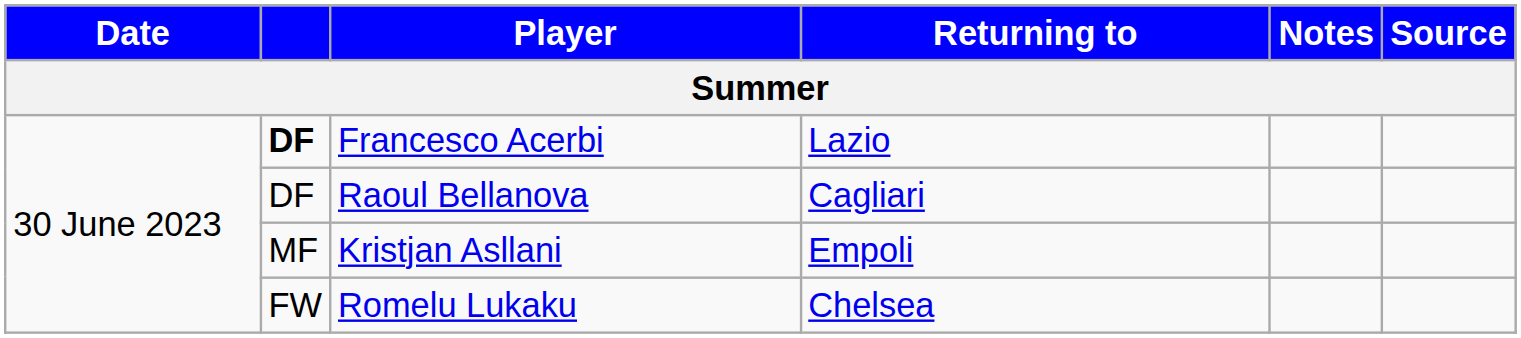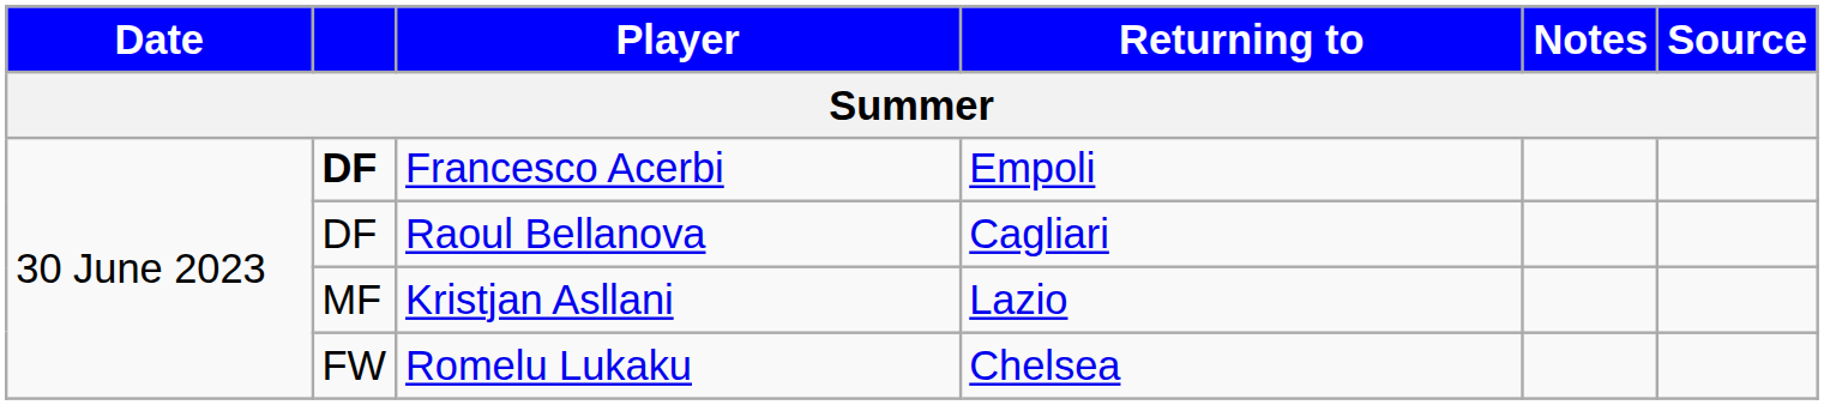Francesco Acerbi | Returning to: Lazio -> Empoli
Kristjan Asllani | Returning to: Empoli -> Lazio
